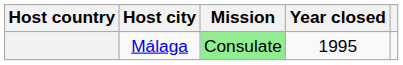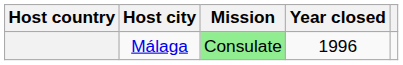Málaga | Year closed: 1995 -> 1996
